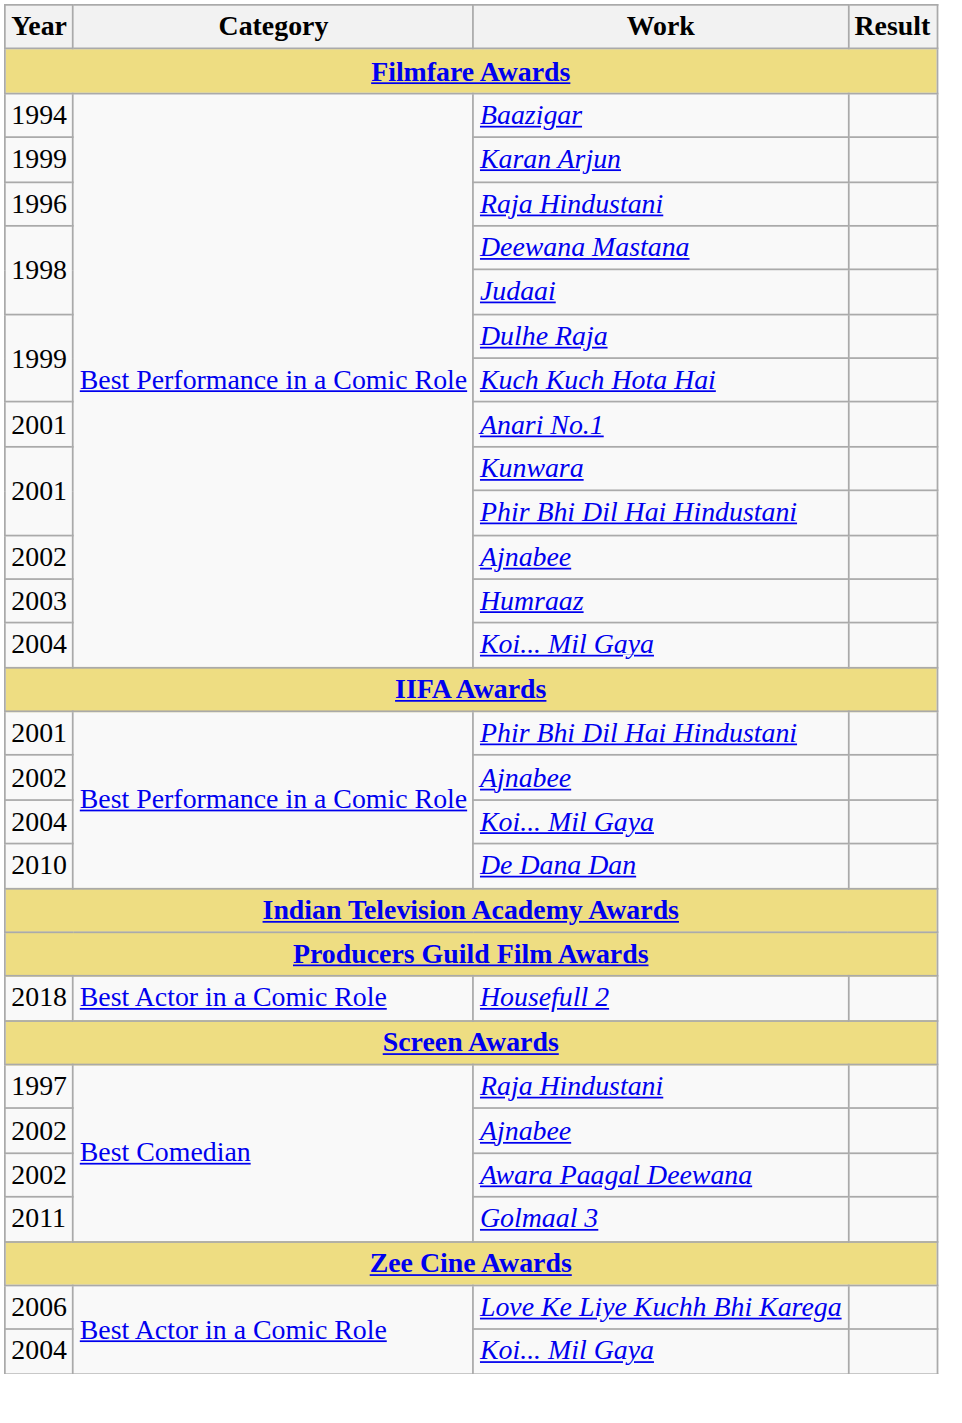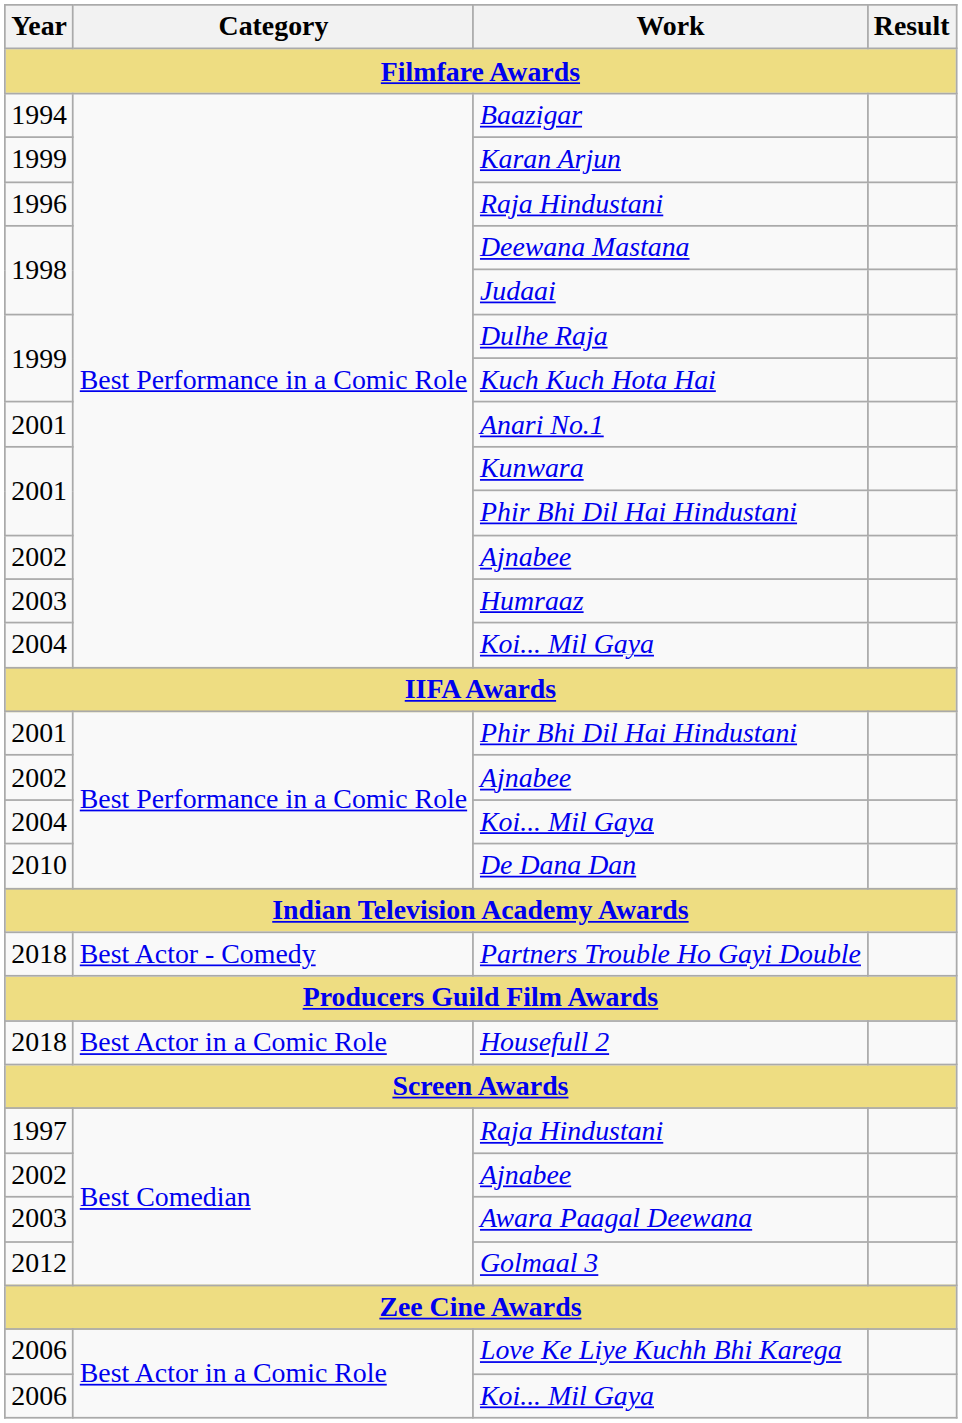+ row: 2018 | Best Actor - Comedy | Partners Trouble Ho Gayi Double
Awara Paagal Deewana | Year: 2002 -> 2003
Golmaal 3 | Year: 2011 -> 2012
Best Actor in a Comic Role / Koi... Mil Gaya | Year: 2004 -> 2006
